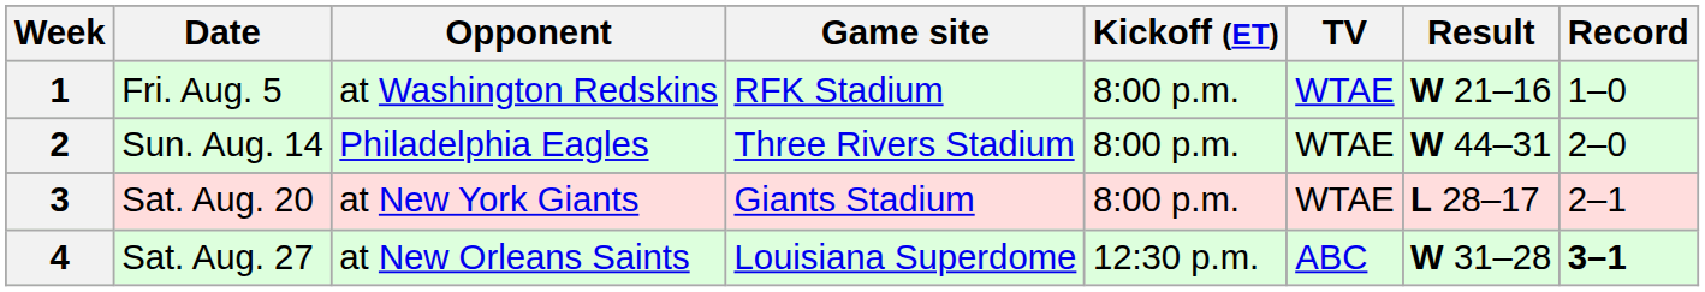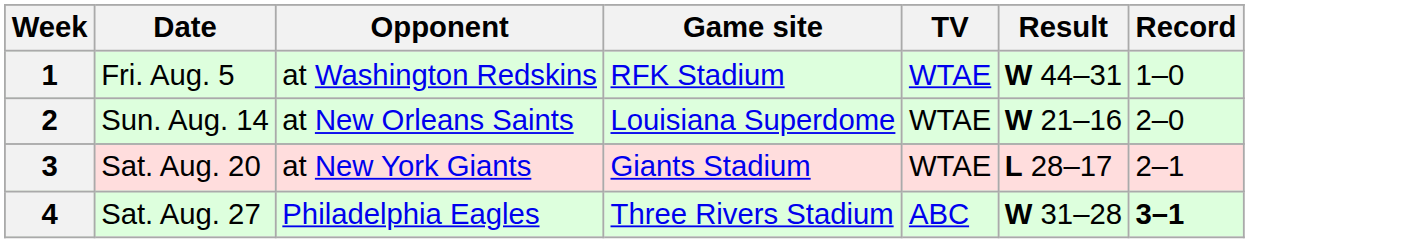- column: Kickoff (ET) | 8:00 p.m. | 8:00 p.m. | 8:00 p.m. | 12:30 p.m.
1 | Result: W 21–16 -> W 44–31
2 | Opponent: Philadelphia Eagles -> at New Orleans Saints
2 | Game site: Three Rivers Stadium -> Louisiana Superdome
2 | Result: W 44–31 -> W 21–16
4 | Opponent: at New Orleans Saints -> Philadelphia Eagles
4 | Game site: Louisiana Superdome -> Three Rivers Stadium
